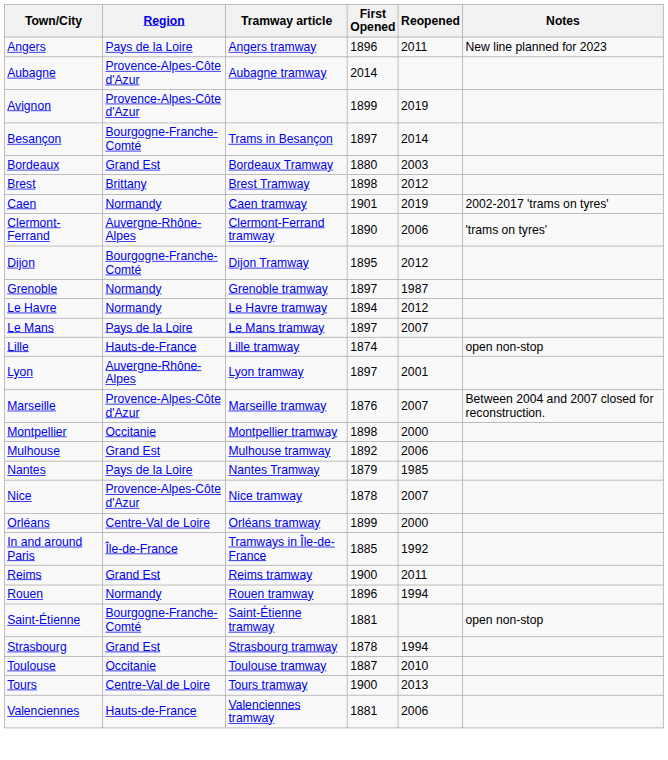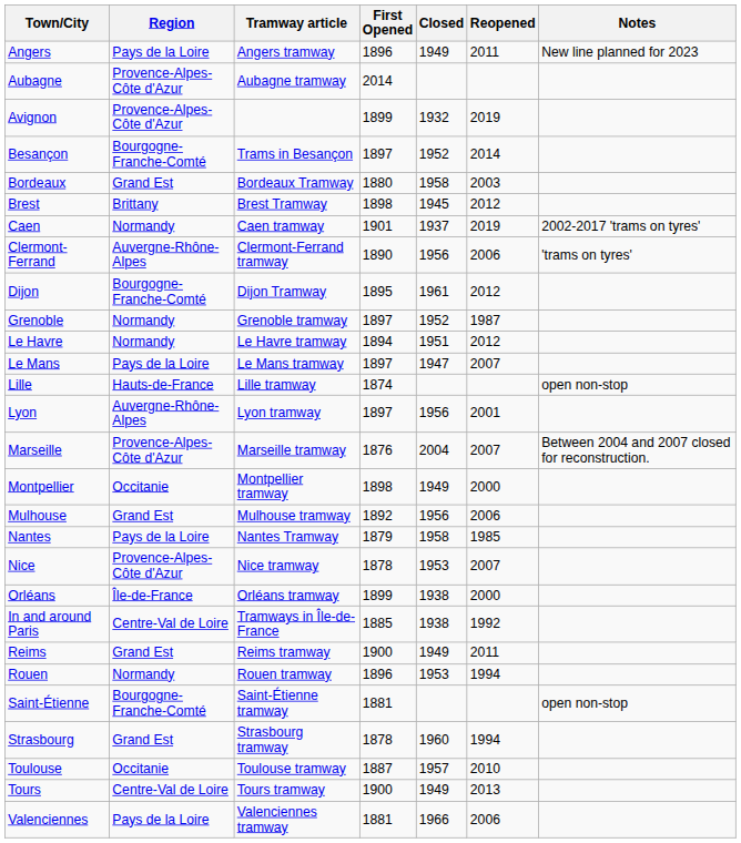+ column: Closed | 1949 | 1932 | 1952 | 1958 | 1945 | 1937 | 1956 | 1961 | 1952 | 1951 | 1947 | 1956 | 2004 | 1949 | 1956 | 1958 | 1953 | 1938 | 1938 | 1949 | 1953 | 1960 | 1957 | 1949 | 1966
Orléans | Region: Centre-Val de Loire -> Île-de-France
In and around Paris | Region: Île-de-France -> Centre-Val de Loire
Valenciennes | Region: Hauts-de-France -> Pays de la Loire
